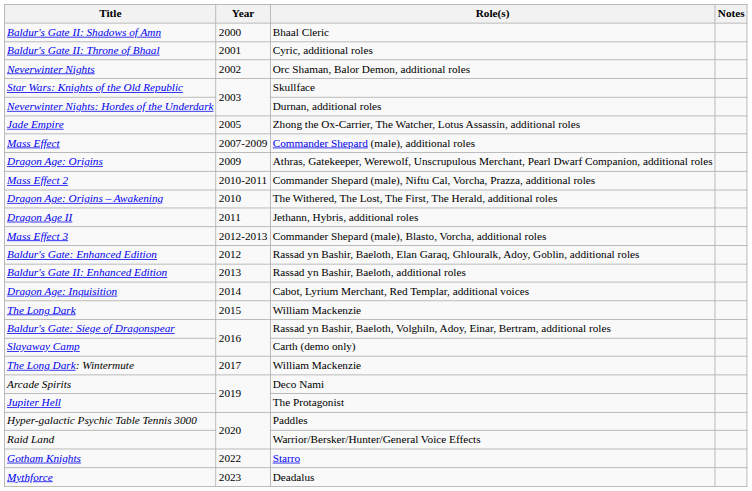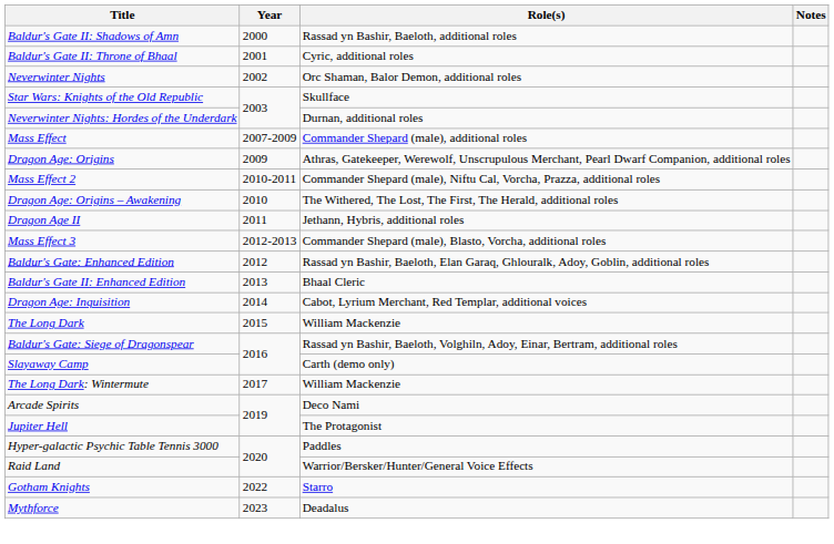Baldur's Gate II: Shadows of Amn | Role(s): Bhaal Cleric -> Rassad yn Bashir, Baeloth, additional roles
- row: Jade Empire | 2005 | Zhong the Ox-Carrier, The Watcher, Lotus Assassin, additional roles
Baldur's Gate II: Enhanced Edition | Role(s): Rassad yn Bashir, Baeloth, additional roles -> Bhaal Cleric
